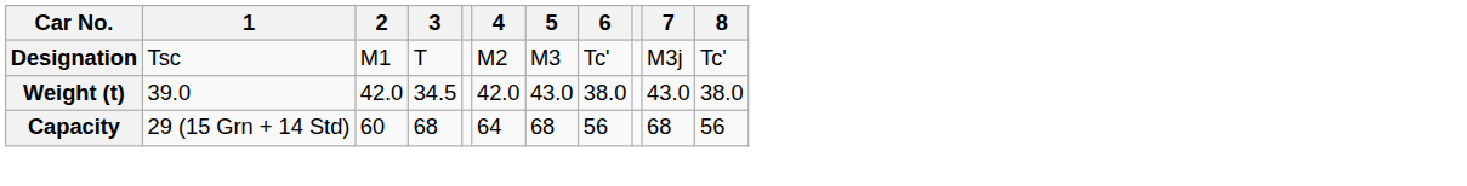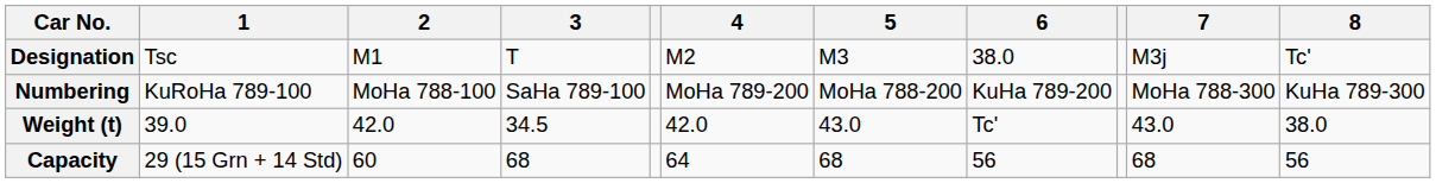Designation | 6: Tc' -> 38.0
+ row: Numbering | KuRoHa 789-100 | MoHa 788-100 | SaHa 789-100 | MoHa 789-200 | MoHa 788-200 | KuHa 789-200 | MoHa 788-300 | KuHa 789-300
Weight (t) | 6: 38.0 -> Tc'
